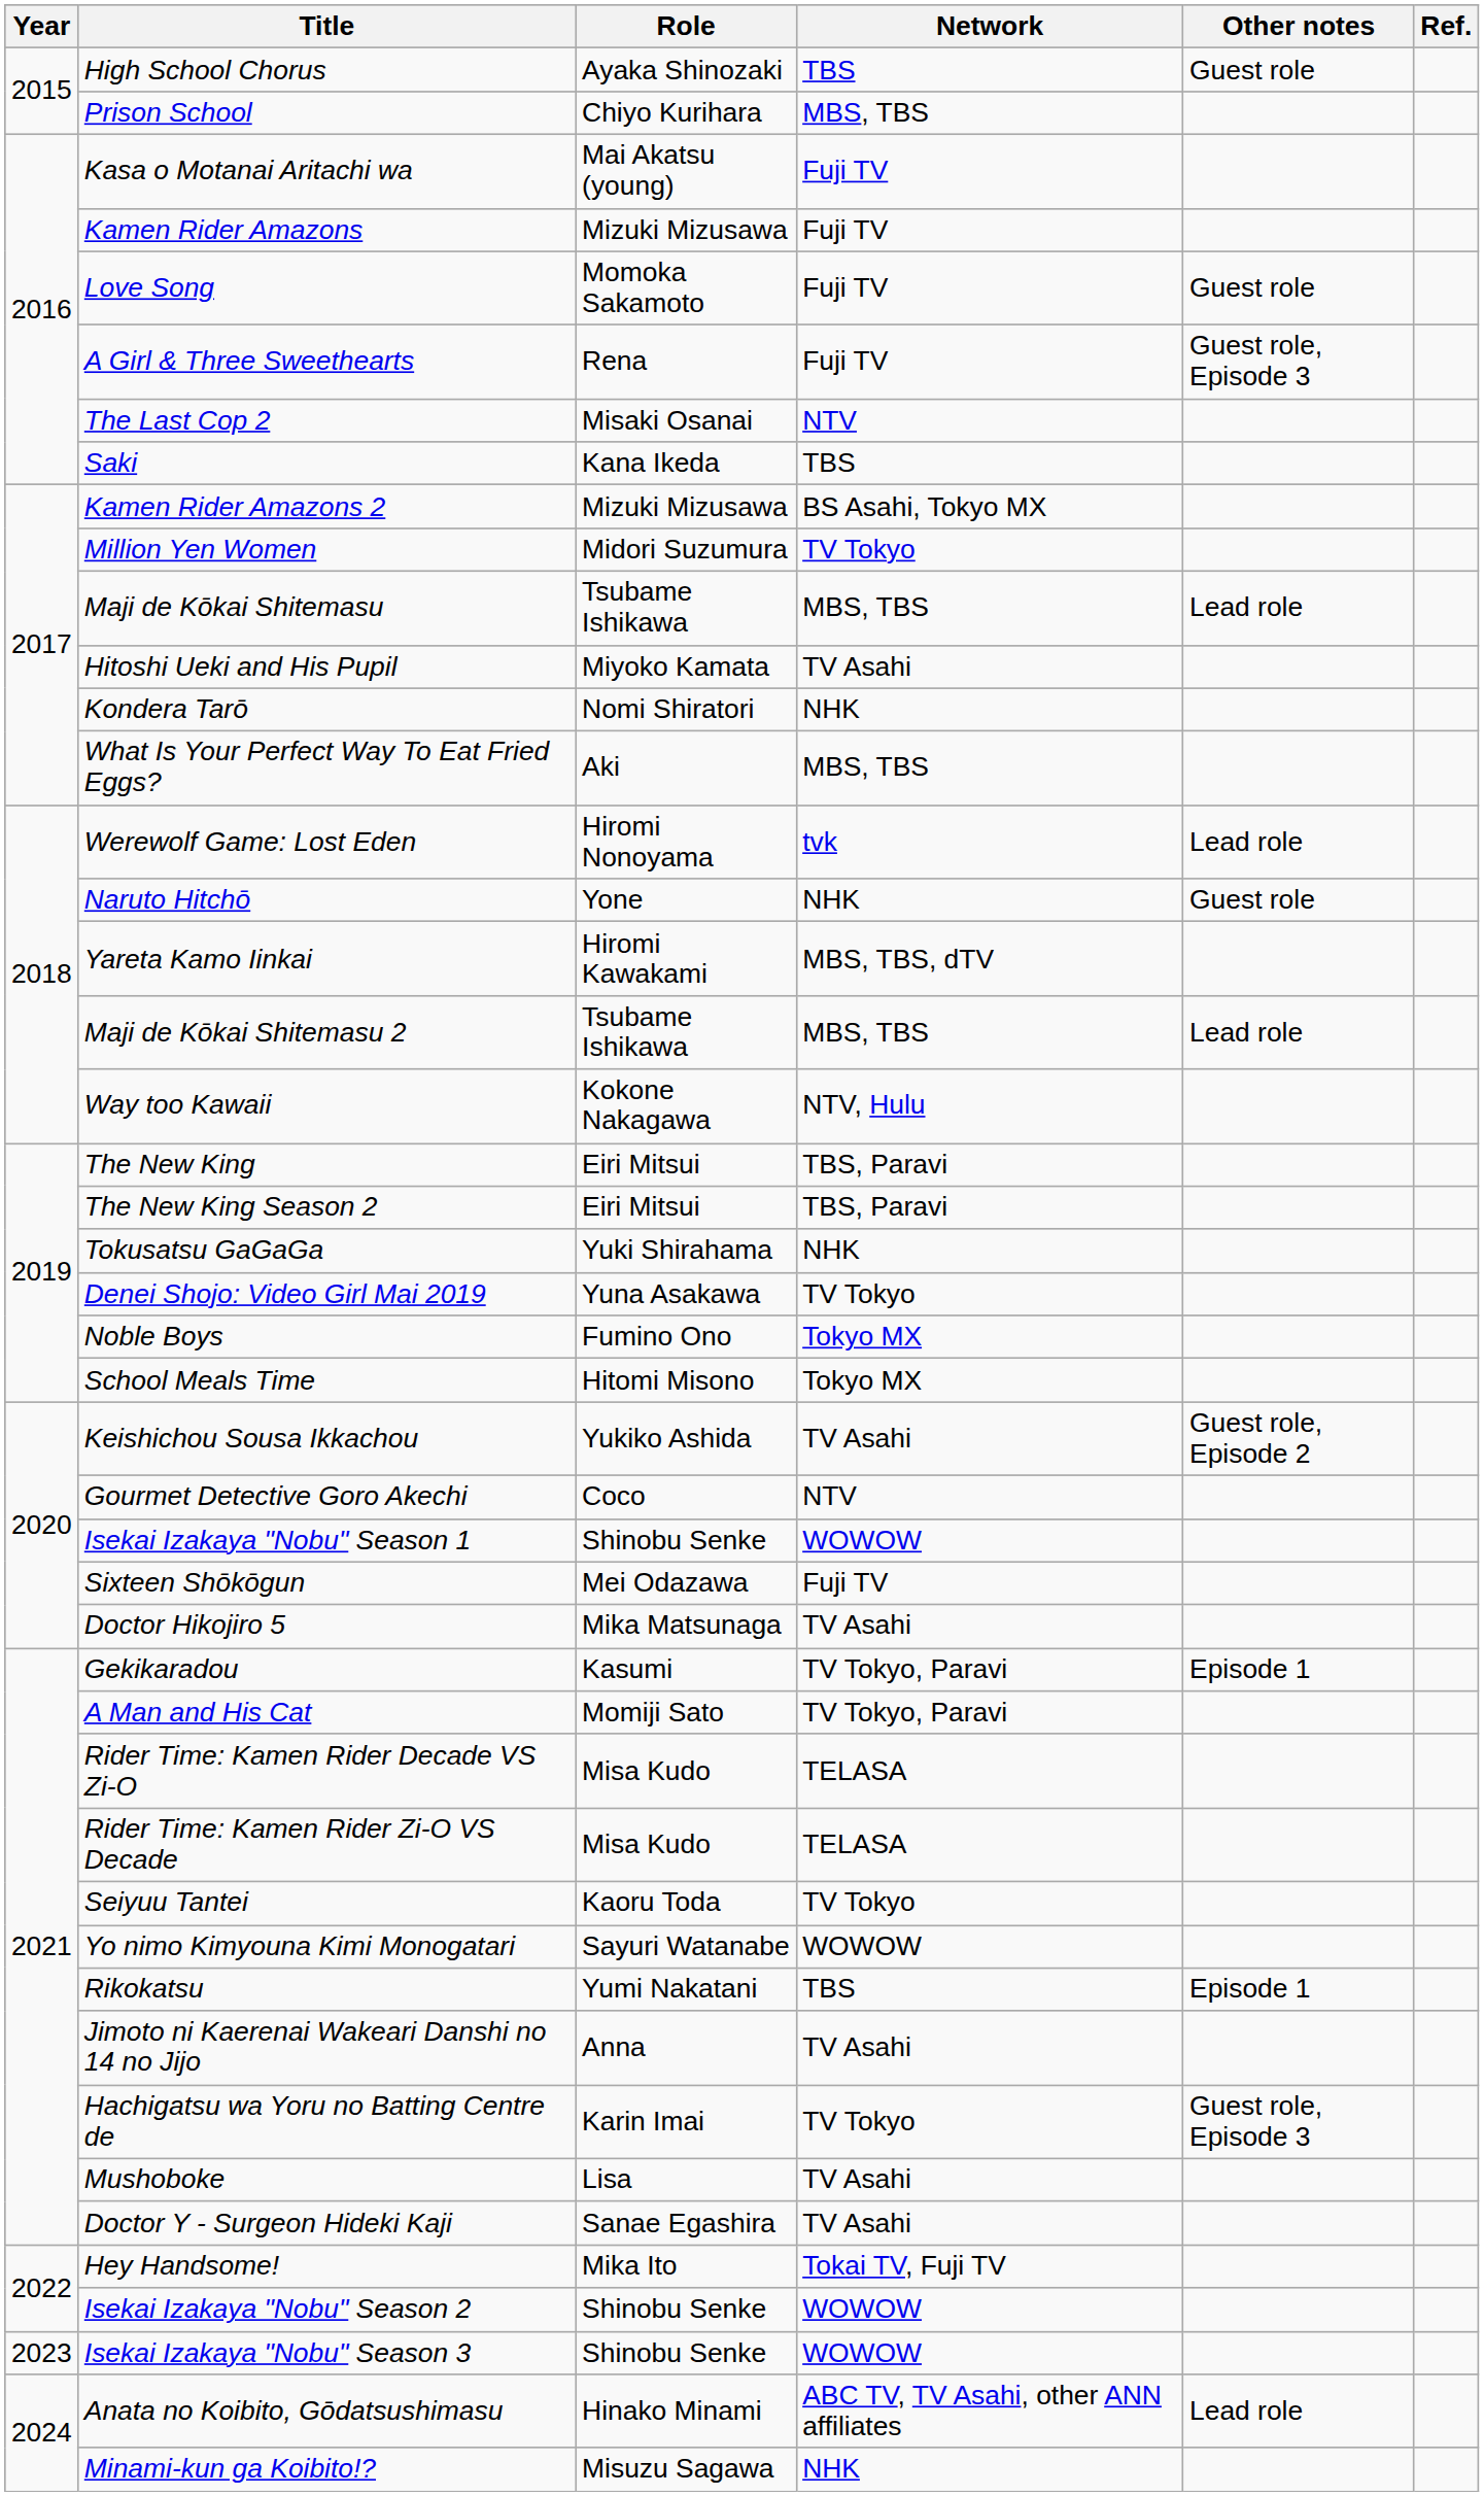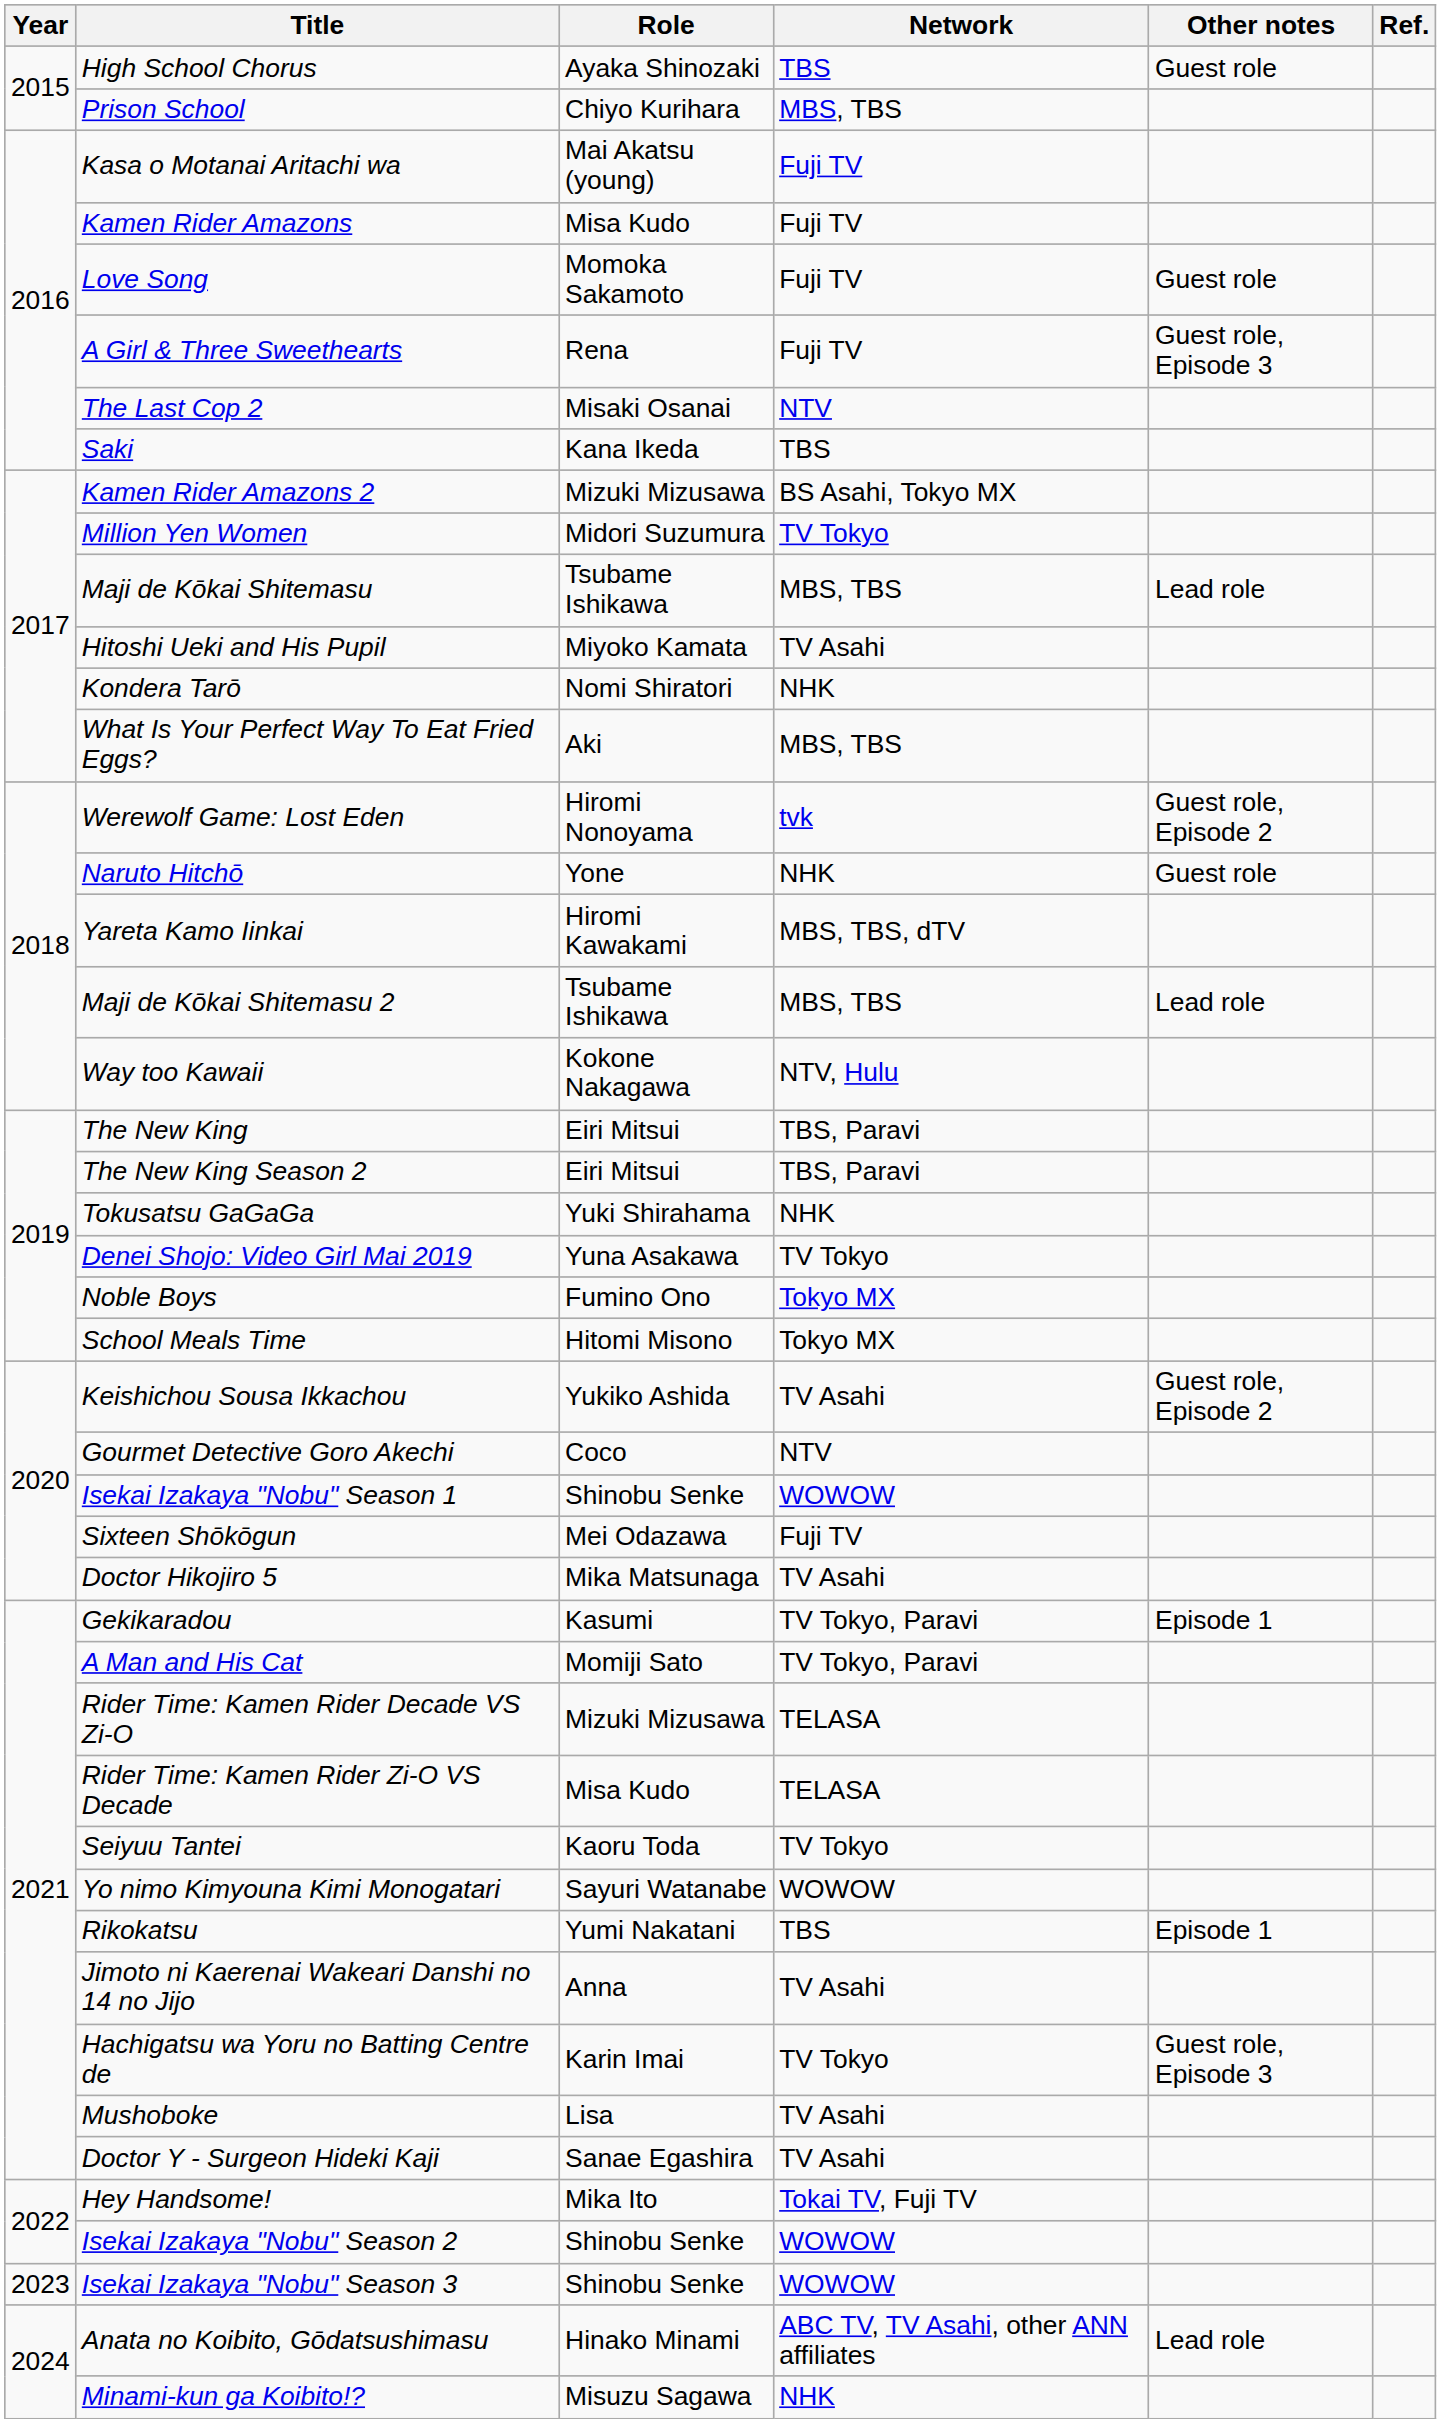Kamen Rider Amazons | Role: Mizuki Mizusawa -> Misa Kudo
Werewolf Game: Lost Eden | Other notes: Lead role -> Guest role, Episode 2
Rider Time: Kamen Rider Decade VS Zi-O | Role: Misa Kudo -> Mizuki Mizusawa
